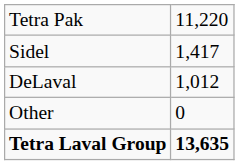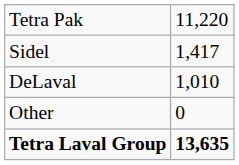DeLaval | column 2: 1,012 -> 1,010
